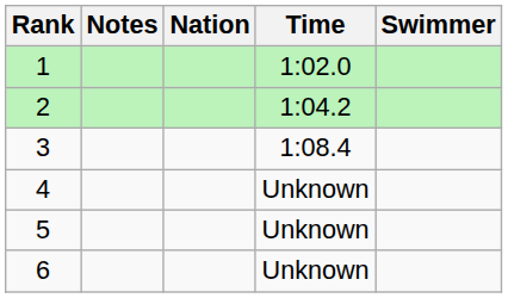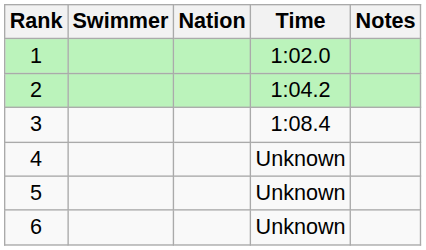columns swapped: Swimmer <-> Notes
